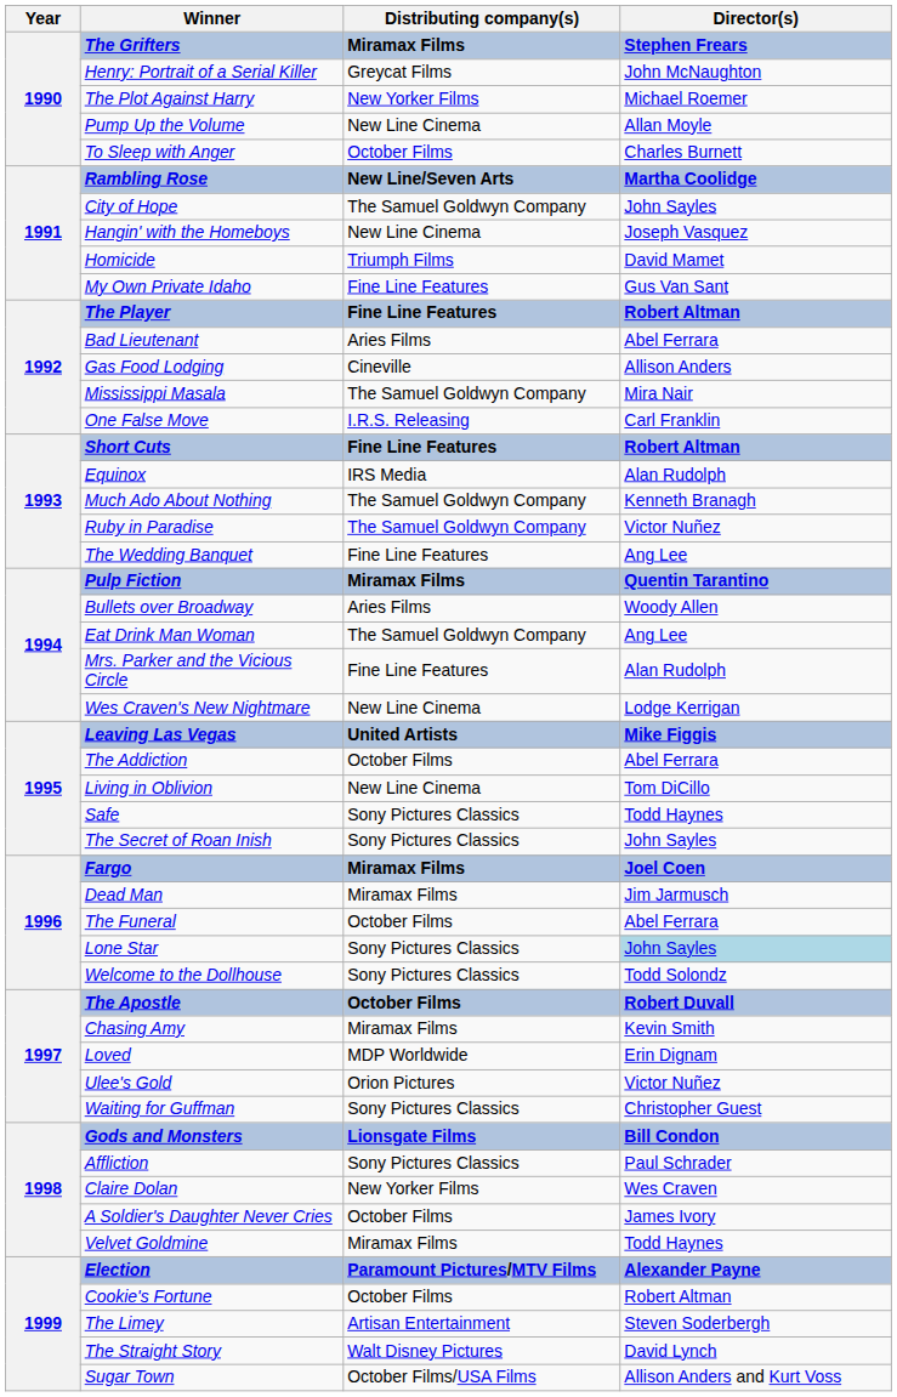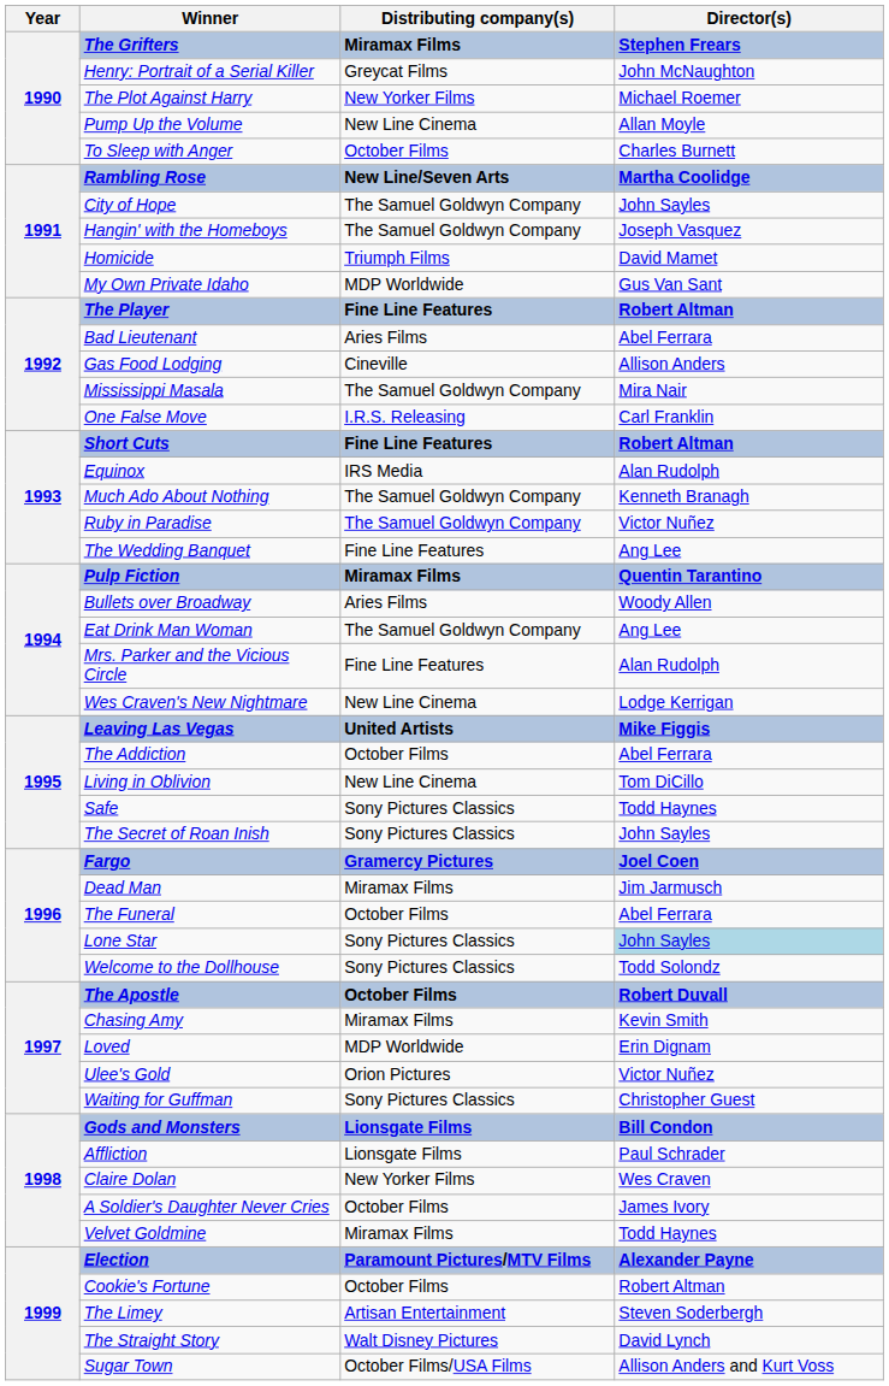Hangin' with the Homeboys | Distributing company(s): New Line Cinema -> The Samuel Goldwyn Company
My Own Private Idaho | Distributing company(s): Fine Line Features -> MDP Worldwide
Fargo | Distributing company(s): Miramax Films -> Gramercy Pictures
Affliction | Distributing company(s): Sony Pictures Classics -> Lionsgate Films
